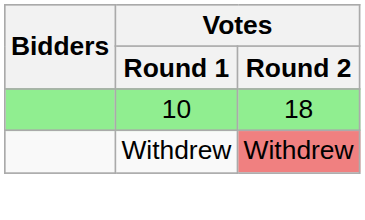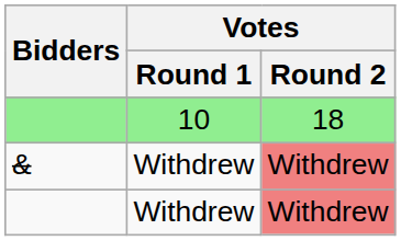+ row: & | Withdrew | Withdrew
